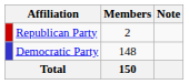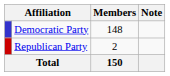rows swapped: Democratic Party <-> Republican Party
